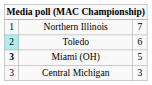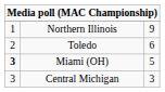Northern Illinois | column 3: 7 -> 9
Toledo | column 1: paleturquoise background -> no background
